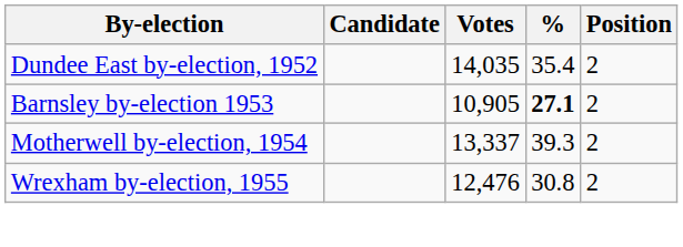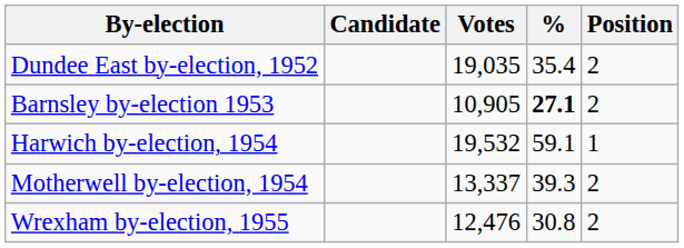Dundee East by-election, 1952 | Votes: 14,035 -> 19,035
+ row: Harwich by-election, 1954 | 19,532 | 59.1 | 1
